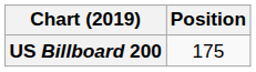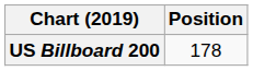US Billboard 200 | Position: 175 -> 178
